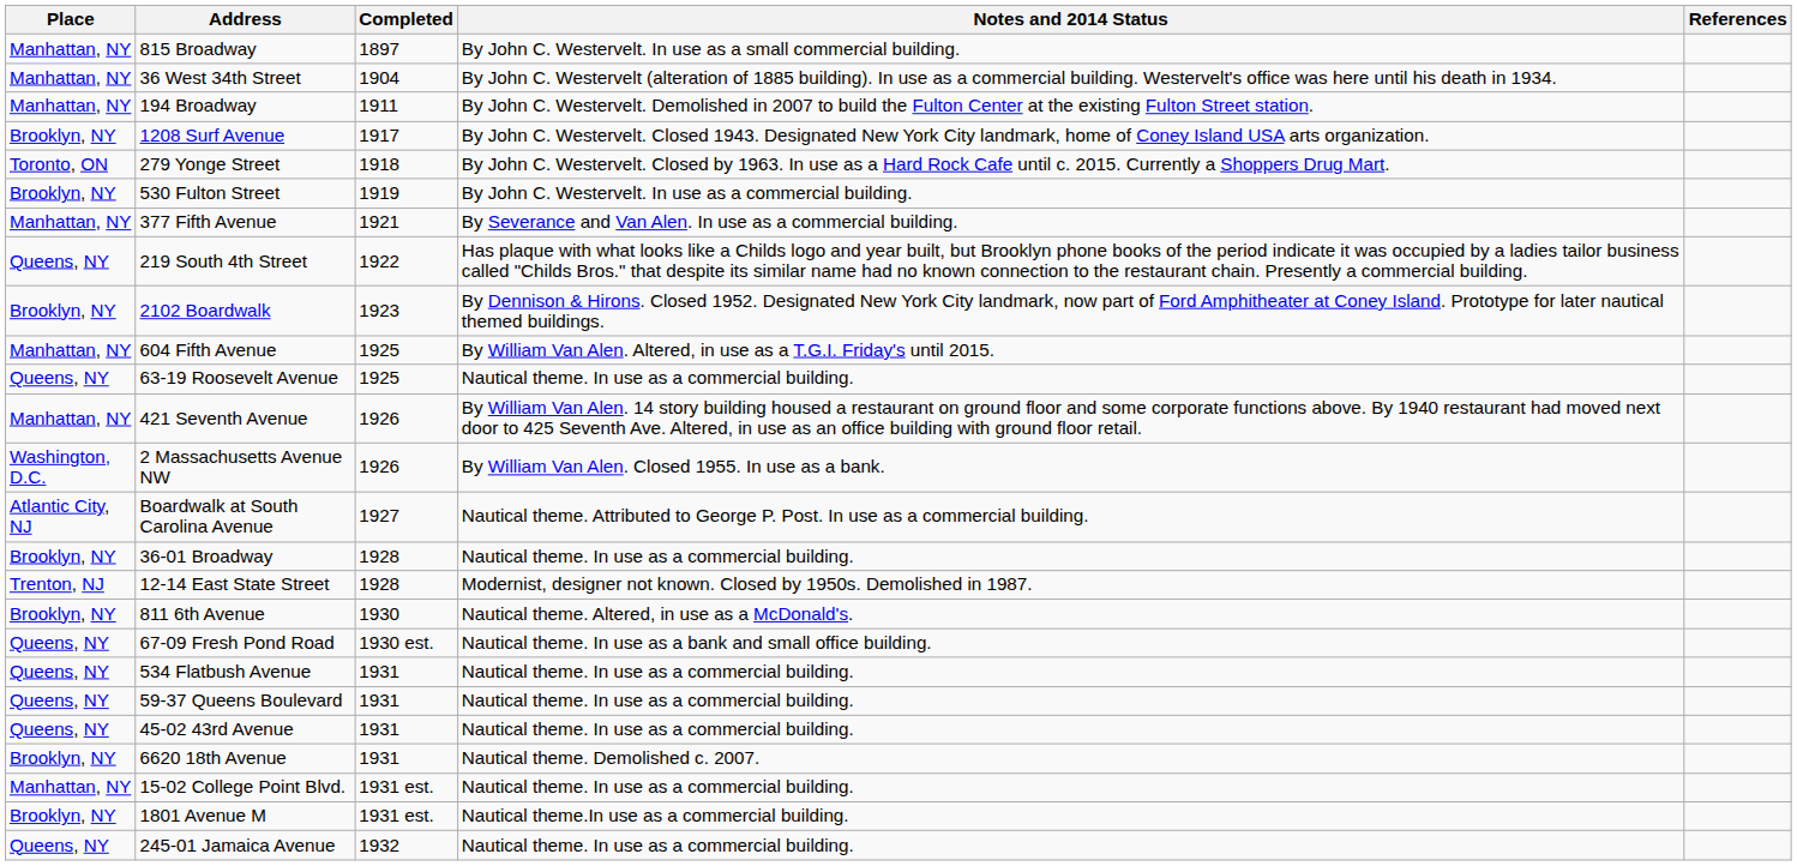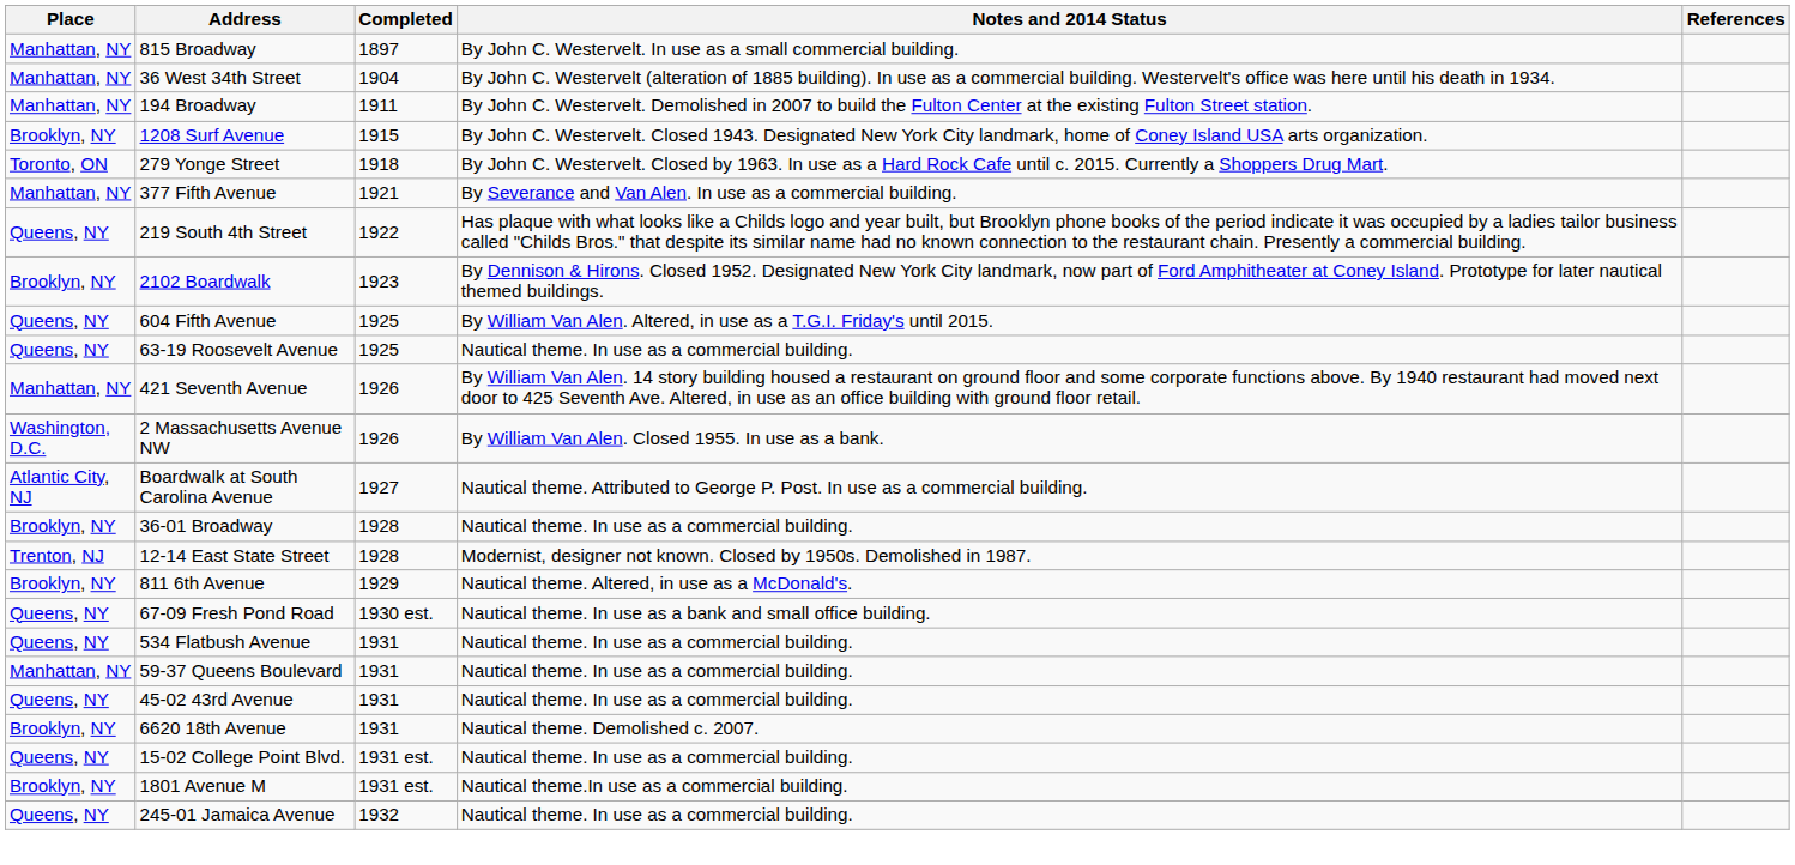1208 Surf Avenue | Completed: 1917 -> 1915
- row: Brooklyn, NY | 530 Fulton Street | 1919 | By John C. Westervelt. In use as a commercial building.
604 Fifth Avenue | Place: Manhattan, NY -> Queens, NY
811 6th Avenue | Completed: 1930 -> 1929
59-37 Queens Boulevard | Place: Queens, NY -> Manhattan, NY
15-02 College Point Blvd. | Place: Manhattan, NY -> Queens, NY
